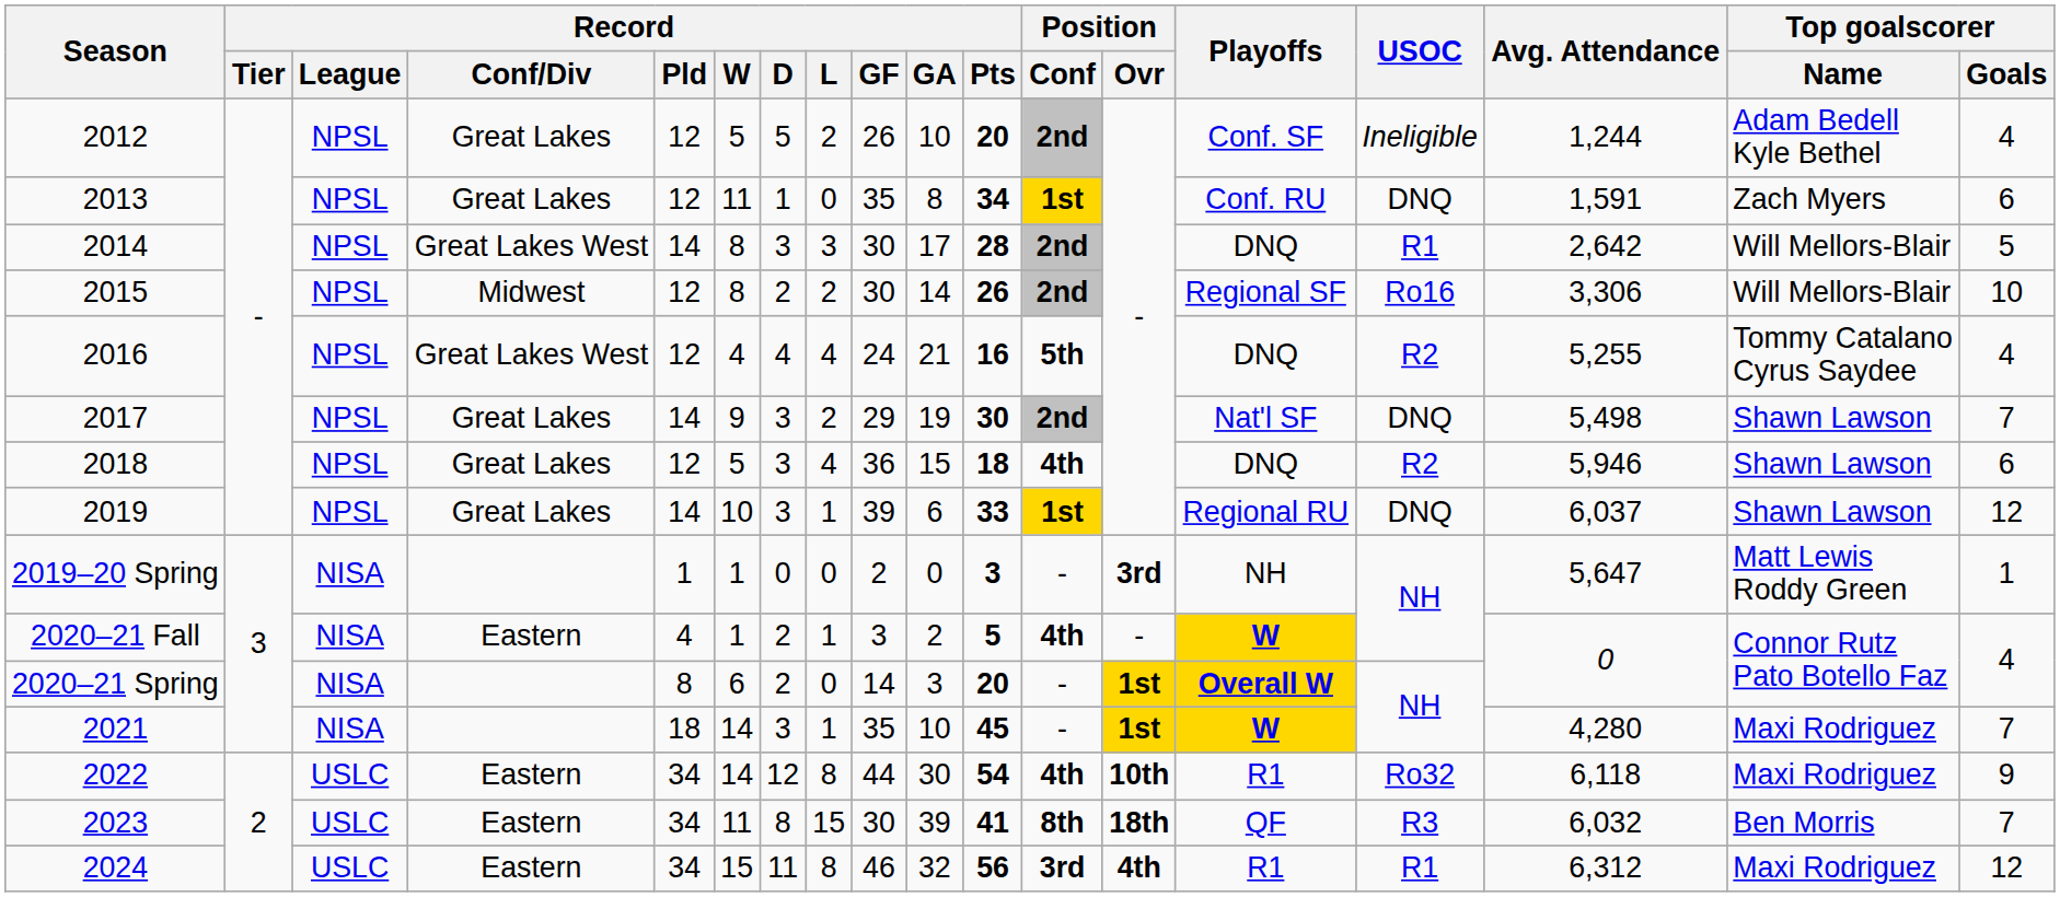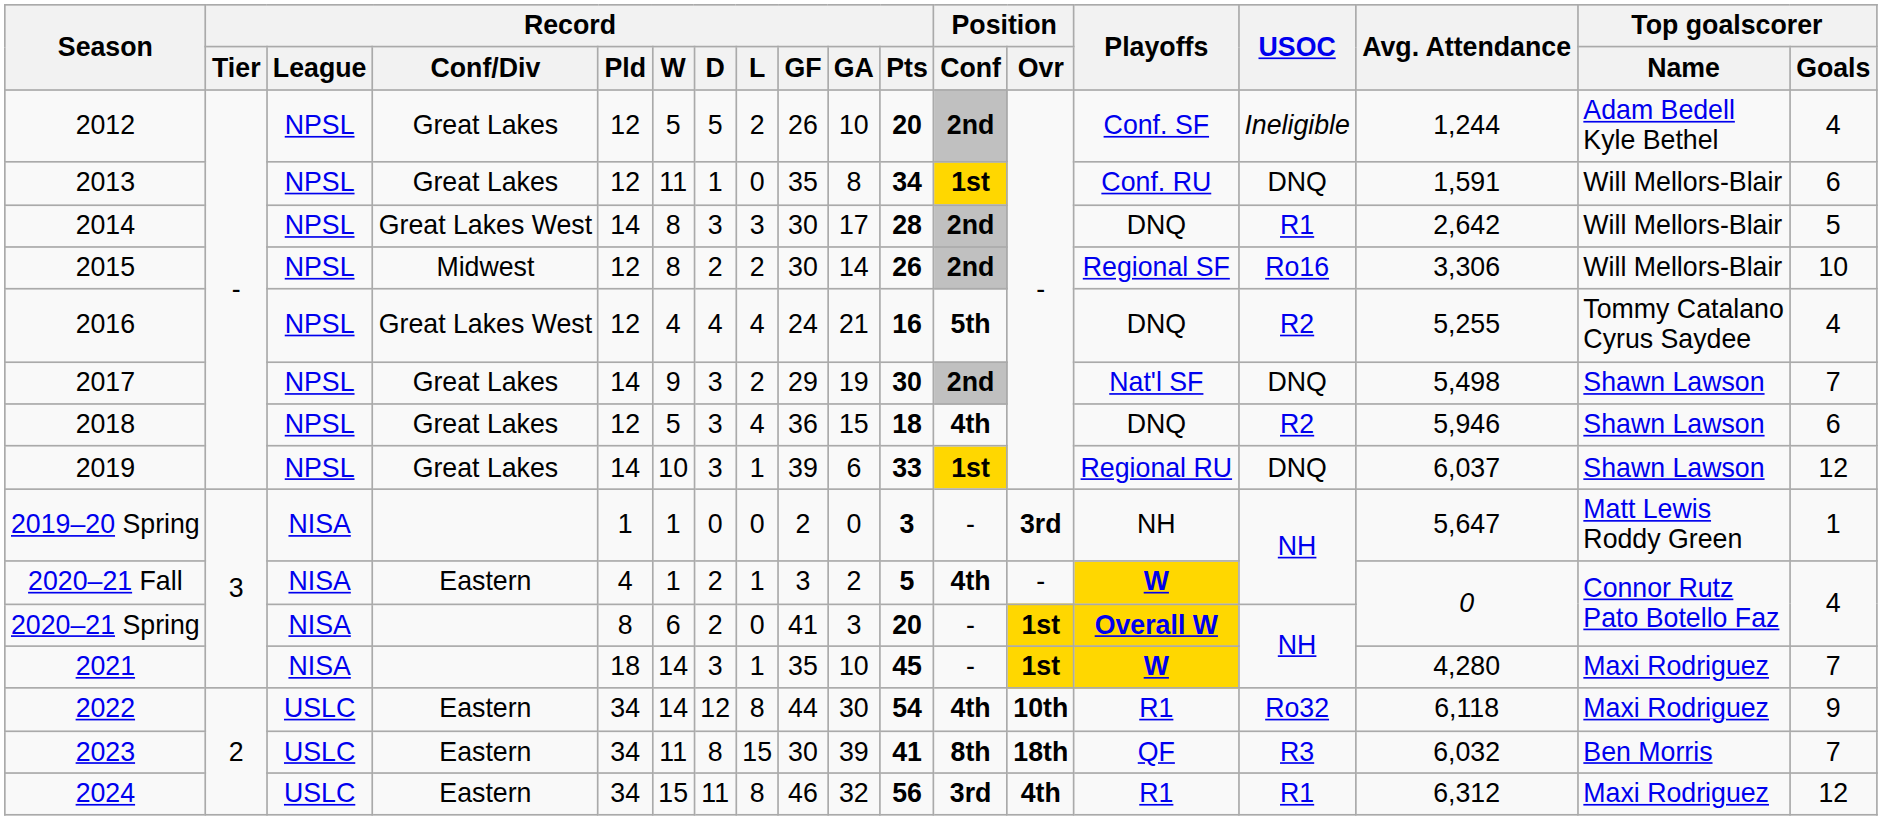2013 | Top goalscorer / Name: Zach Myers -> Will Mellors-Blair
2020–21 Spring | Record / GF: 14 -> 41
